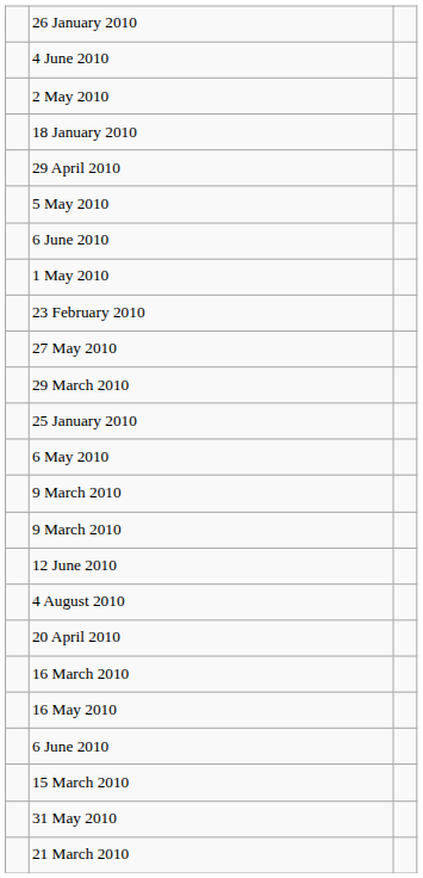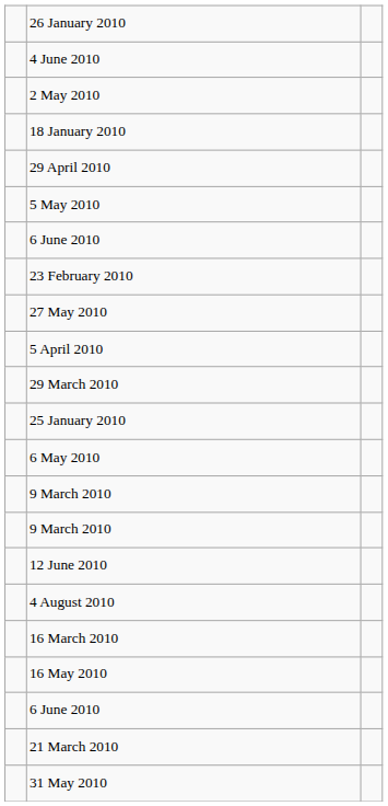- row: 1 May 2010
+ row: 5 April 2010
- row: 20 April 2010
- row: 15 March 2010
rows swapped: 21 March 2010 <-> 31 May 2010
